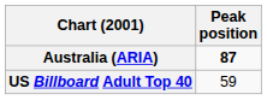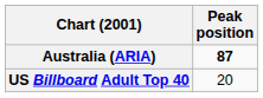US Billboard Adult Top 40 | Peak position: 59 -> 20
